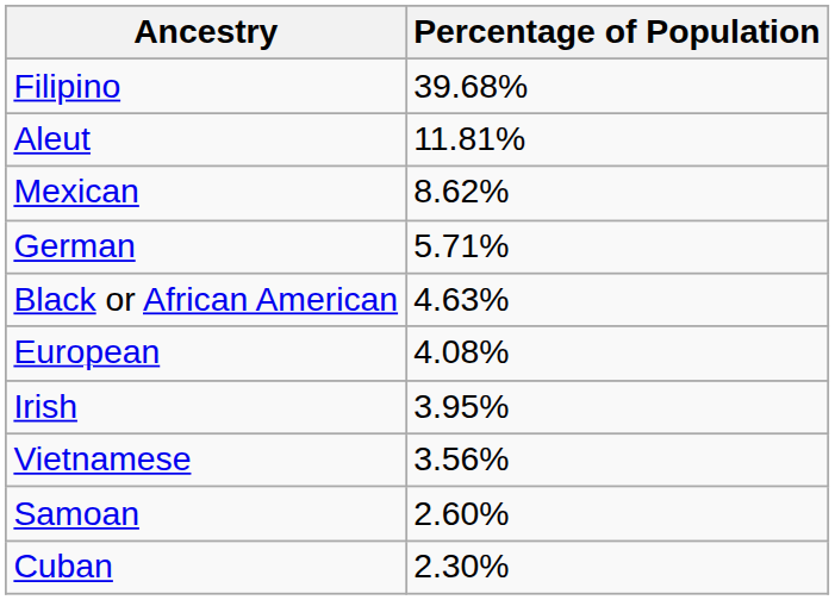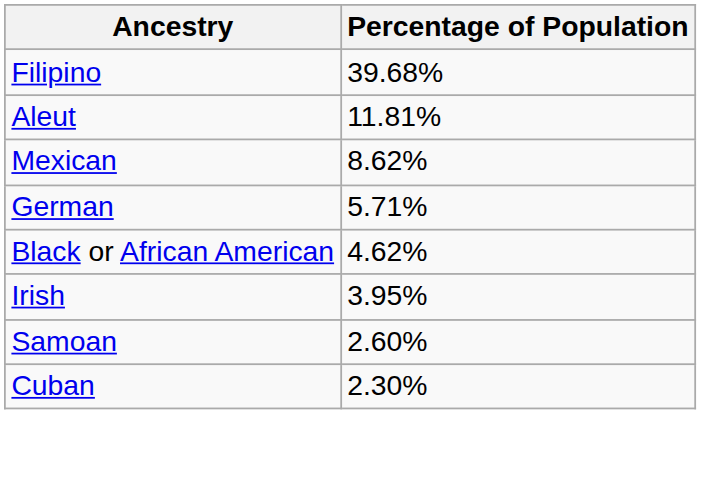Black or African American | Percentage of Population: 4.63% -> 4.62%
- row: European | 4.08%
- row: Vietnamese | 3.56%
